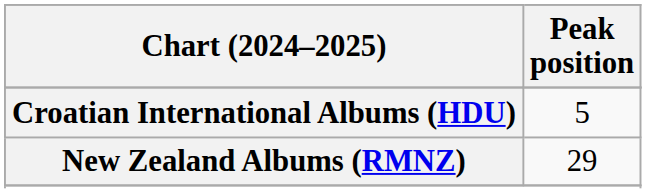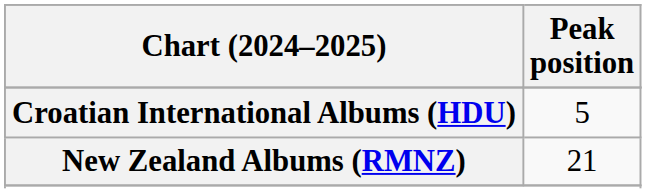New Zealand Albums (RMNZ) | Peak position: 29 -> 21
